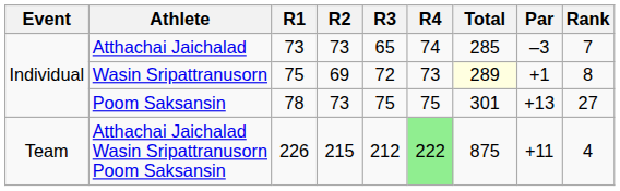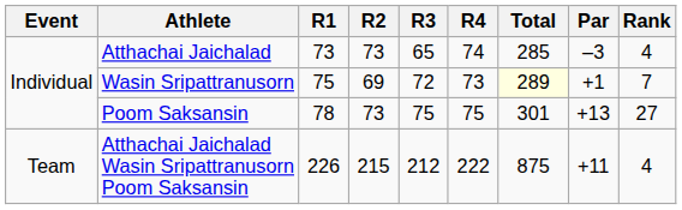Atthachai Jaichalad | Rank: 7 -> 4
Wasin Sripattranusorn | Rank: 8 -> 7
Atthachai Jaichalad Wasin Sripattranusorn Poom Saksansin | R4: lightgreen background -> no background
